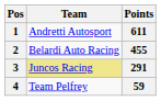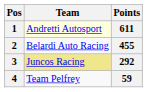1 | Team: no background -> lightyellow background
3 | Points: 291 -> 292
